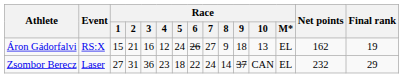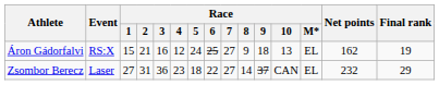Áron Gádorfalvi | Race / 6: 26 -> 25
Zsombor Berecz | Race / 7: 24 -> 27
